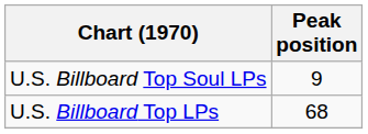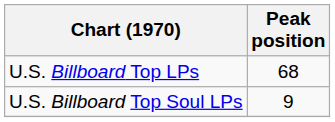rows swapped: U.S. Billboard Top LPs <-> U.S. Billboard Top Soul LPs
